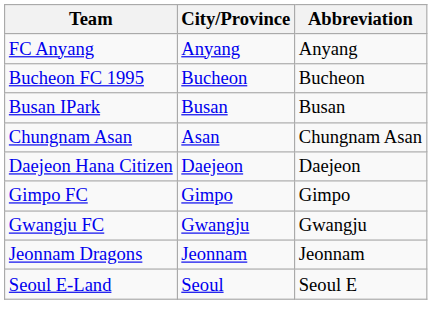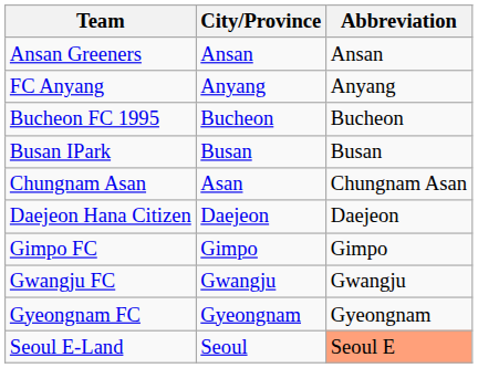+ row: Ansan Greeners | Ansan | Ansan
+ row: Gyeongnam FC | Gyeongnam | Gyeongnam
- row: Jeonnam Dragons | Jeonnam | Jeonnam
Seoul E-Land | Abbreviation: no background -> lightsalmon background
